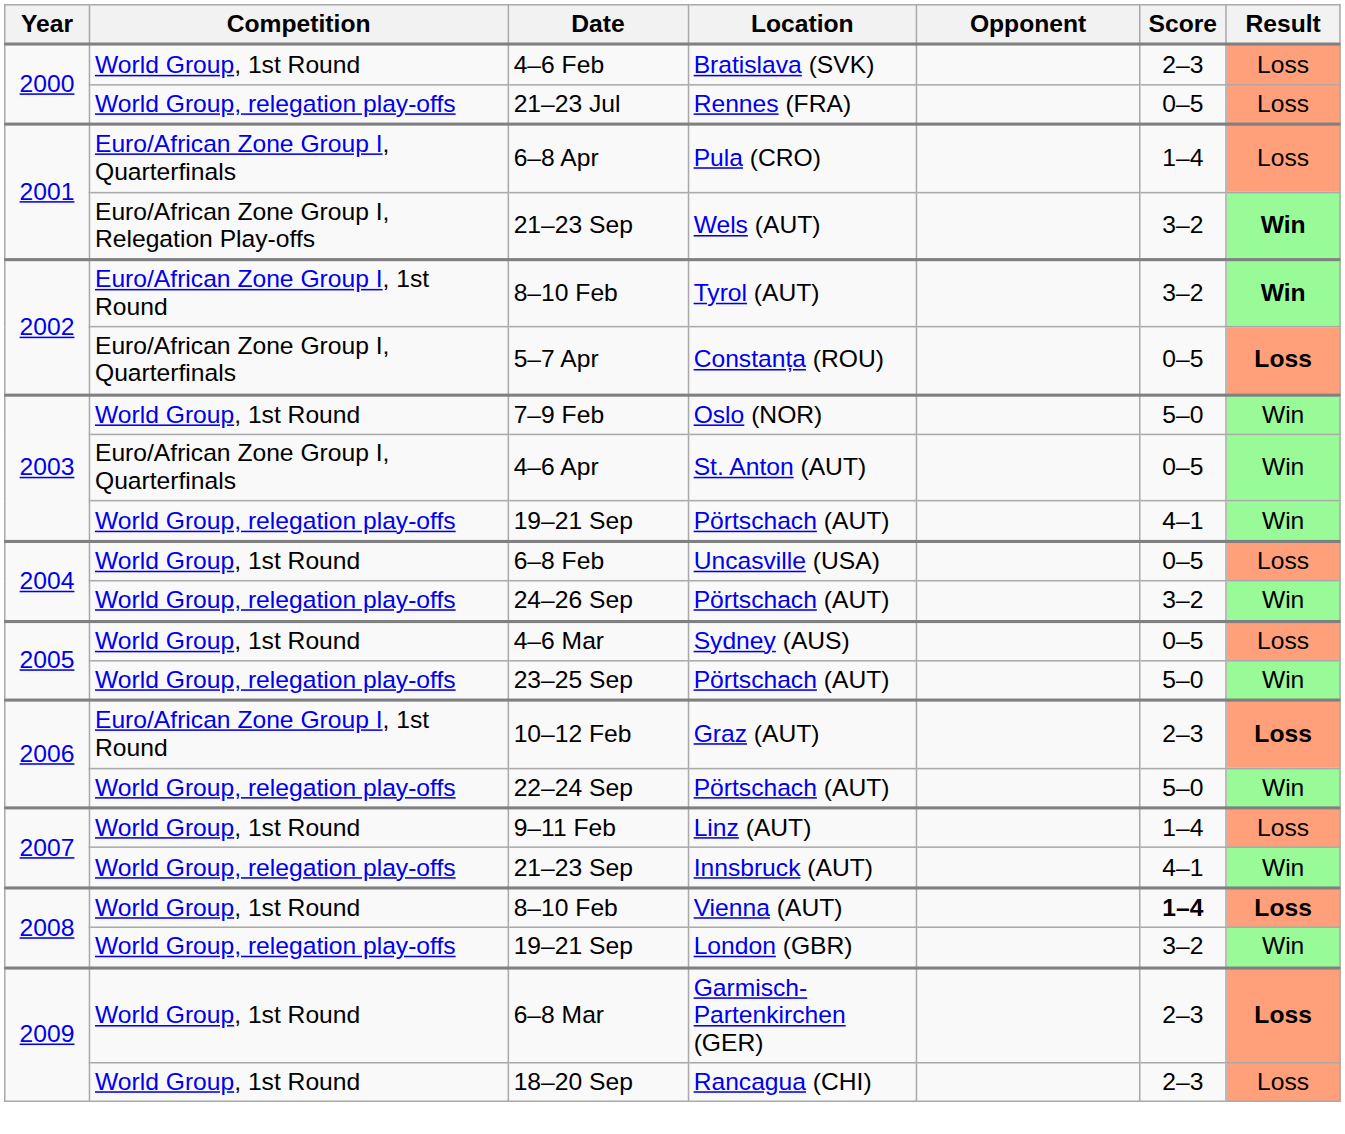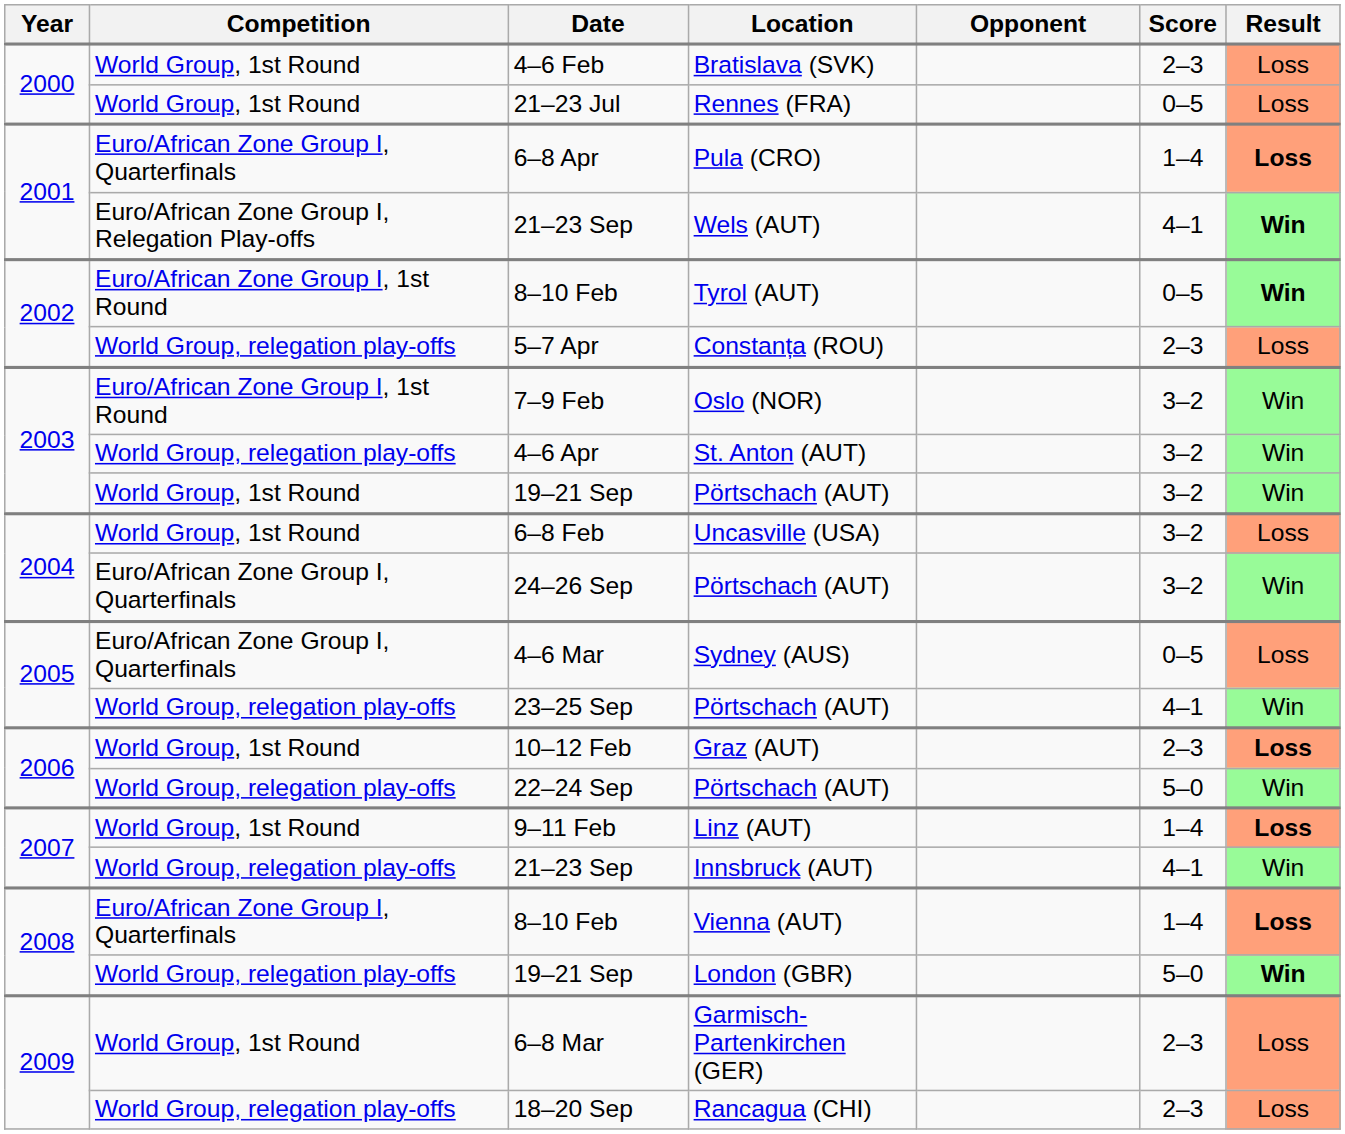21–23 Jul | Competition: World Group, relegation play-offs -> World Group, 1st Round
6–8 Apr | Result: normal -> bold
21–23 Sep / Wels (AUT) | Score: 3–2 -> 4–1
8–10 Feb / Tyrol (AUT) | Score: 3–2 -> 0–5
5–7 Apr | Competition: Euro/African Zone Group I, Quarterfinals -> World Group, relegation play-offs
5–7 Apr | Score: 0–5 -> 2–3
5–7 Apr | Result: bold -> normal
7–9 Feb | Competition: World Group, 1st Round -> Euro/African Zone Group I, 1st Round
7–9 Feb | Score: 5–0 -> 3–2
4–6 Apr | Competition: Euro/African Zone Group I, Quarterfinals -> World Group, relegation play-offs
4–6 Apr | Score: 0–5 -> 3–2
19–21 Sep / Pörtschach (AUT) | Competition: World Group, relegation play-offs -> World Group, 1st Round
19–21 Sep / Pörtschach (AUT) | Score: 4–1 -> 3–2
6–8 Feb | Score: 0–5 -> 3–2
24–26 Sep | Competition: World Group, relegation play-offs -> Euro/African Zone Group I, Quarterfinals
4–6 Mar | Competition: World Group, 1st Round -> Euro/African Zone Group I, Quarterfinals
23–25 Sep | Score: 5–0 -> 4–1
10–12 Feb | Competition: Euro/African Zone Group I, 1st Round -> World Group, 1st Round
9–11 Feb | Result: normal -> bold
8–10 Feb / Vienna (AUT) | Competition: World Group, 1st Round -> Euro/African Zone Group I, Quarterfinals
8–10 Feb / Vienna (AUT) | Score: bold -> normal
19–21 Sep / London (GBR) | Score: 3–2 -> 5–0
19–21 Sep / London (GBR) | Result: normal -> bold
6–8 Mar | Result: bold -> normal
18–20 Sep | Competition: World Group, 1st Round -> World Group, relegation play-offs
